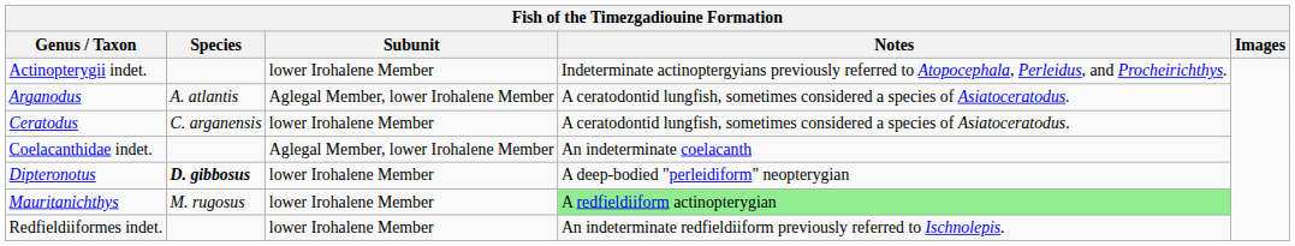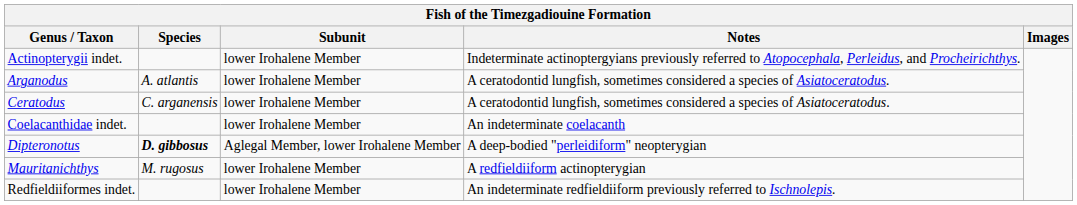Arganodus | Subunit: Aglegal Member, lower Irohalene Member -> lower Irohalene Member
Coelacanthidae indet. | Subunit: Aglegal Member, lower Irohalene Member -> lower Irohalene Member
Dipteronotus | Subunit: lower Irohalene Member -> Aglegal Member, lower Irohalene Member
Mauritanichthys | Notes: lightgreen background -> no background
